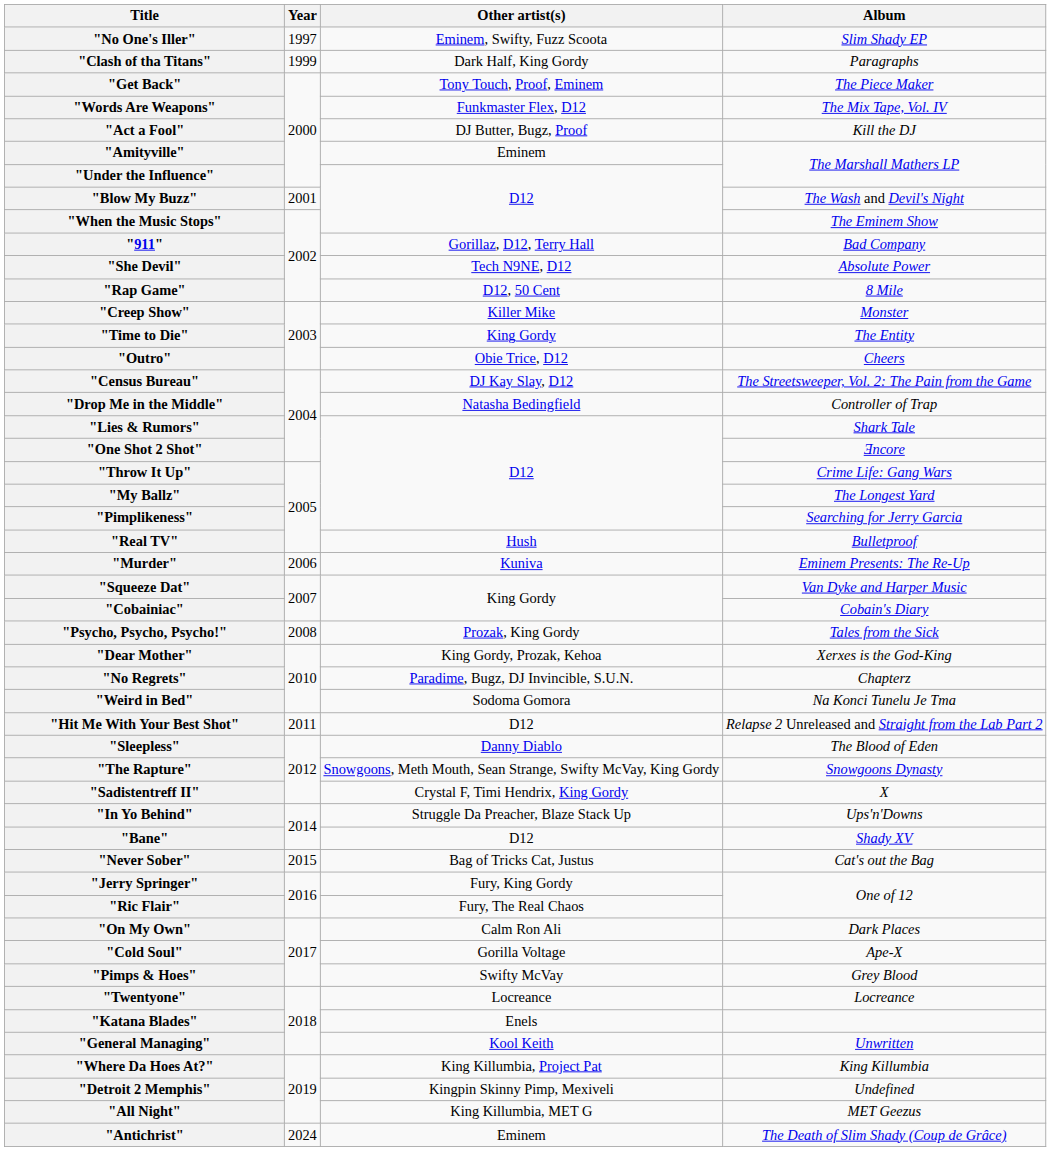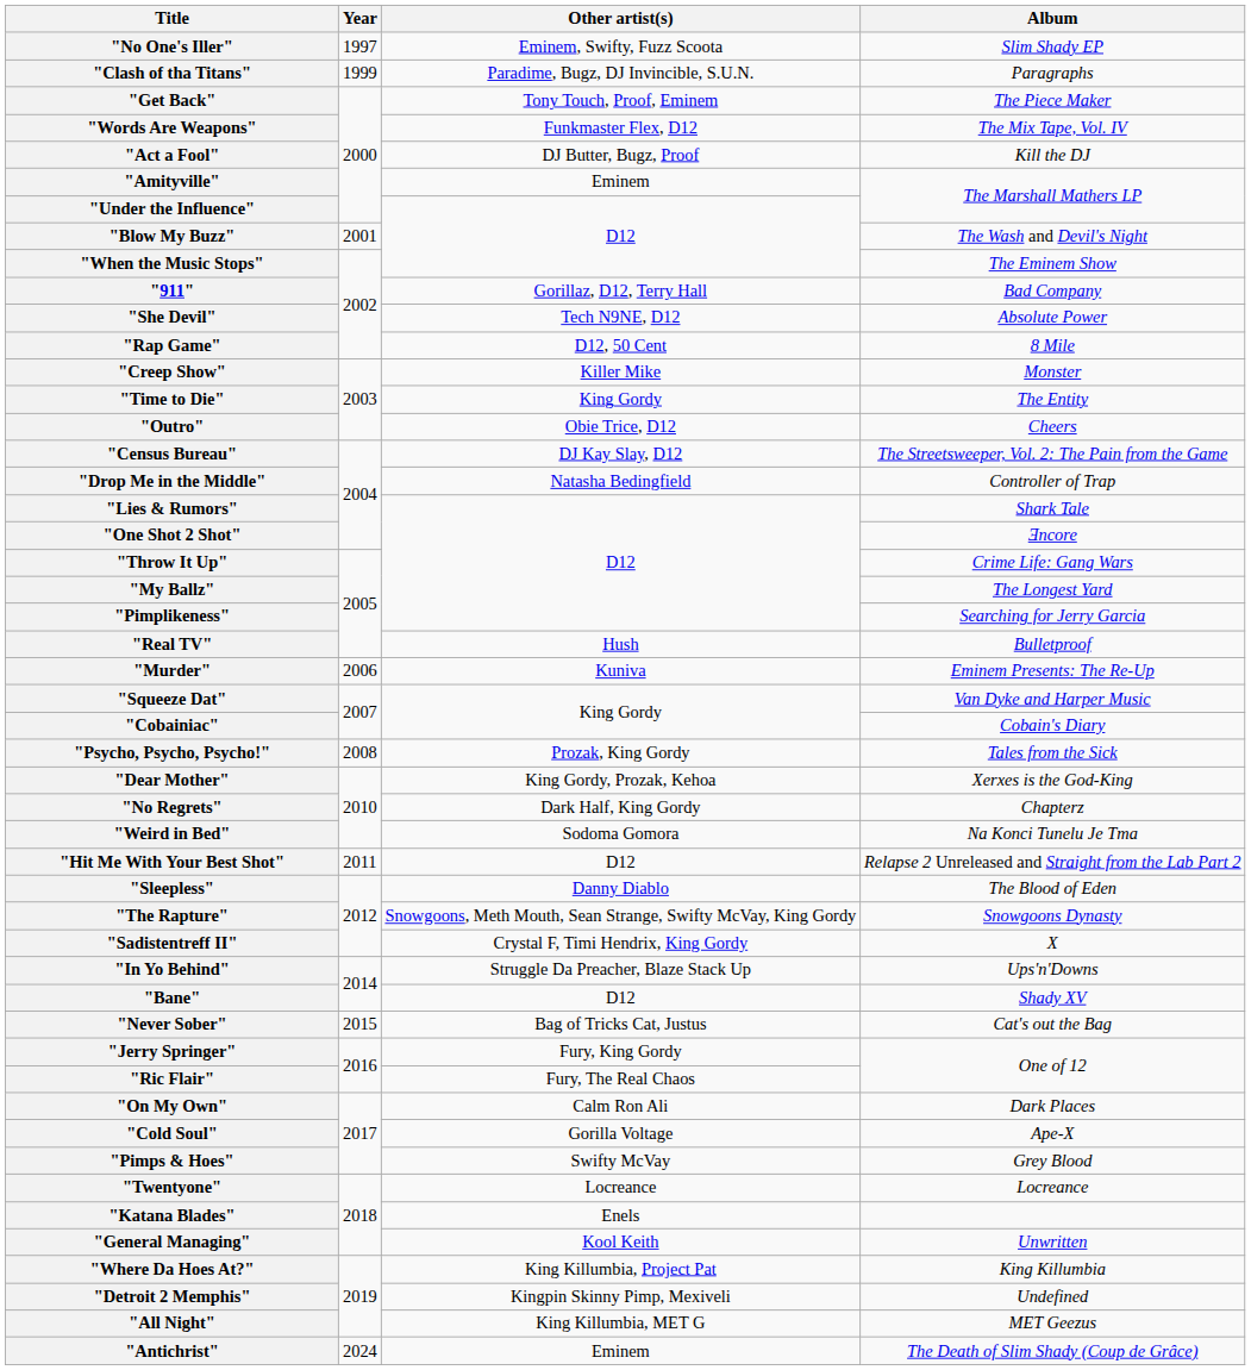"Clash of tha Titans" | Other artist(s): Dark Half, King Gordy -> Paradime, Bugz, DJ Invincible, S.U.N.
"No Regrets" | Other artist(s): Paradime, Bugz, DJ Invincible, S.U.N. -> Dark Half, King Gordy
